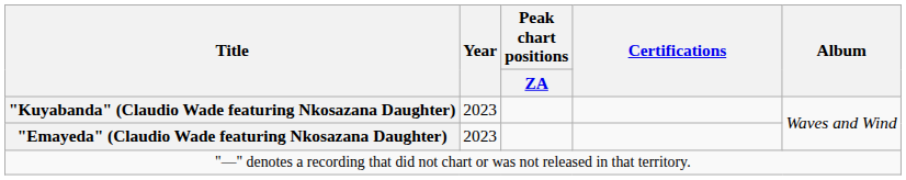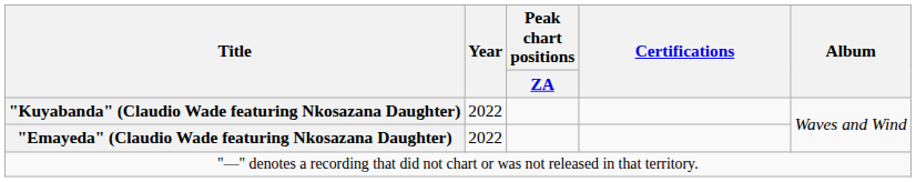"Kuyabanda" (Claudio Wade featuring Nkosazana Daughter) | Year: 2023 -> 2022
"Emayeda" (Claudio Wade featuring Nkosazana Daughter) | Year: 2023 -> 2022
